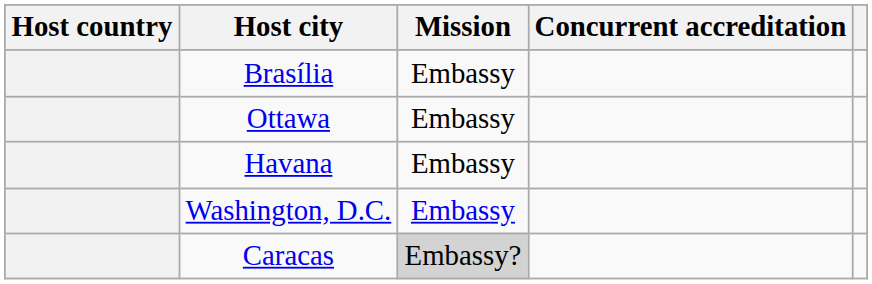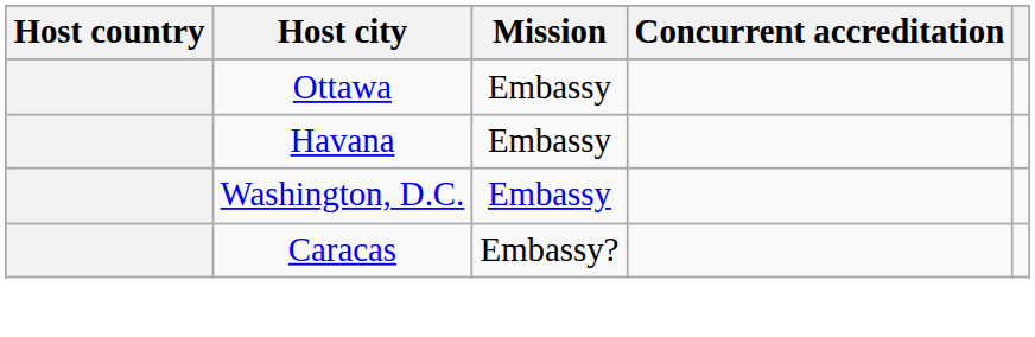- row: Brasília | Embassy
Caracas | Mission: lightgrey background -> no background
